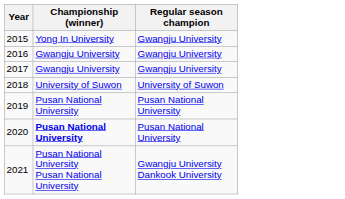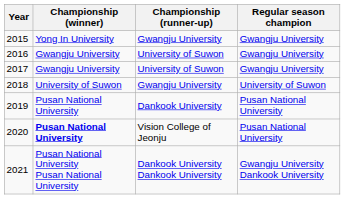+ column: Championship (runner-up) | Gwangju University | University of Suwon | University of Suwon | Gwangju University | Dankook University | Vision College of Jeonju | Dankook University Dankook University
